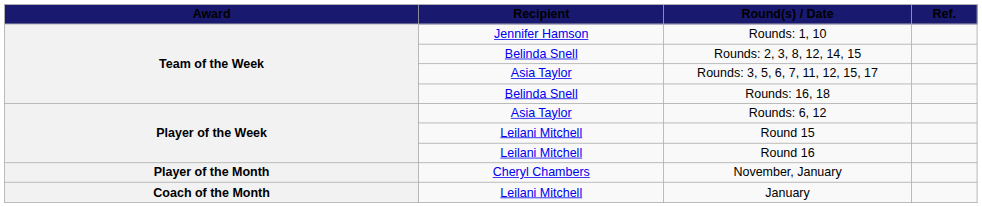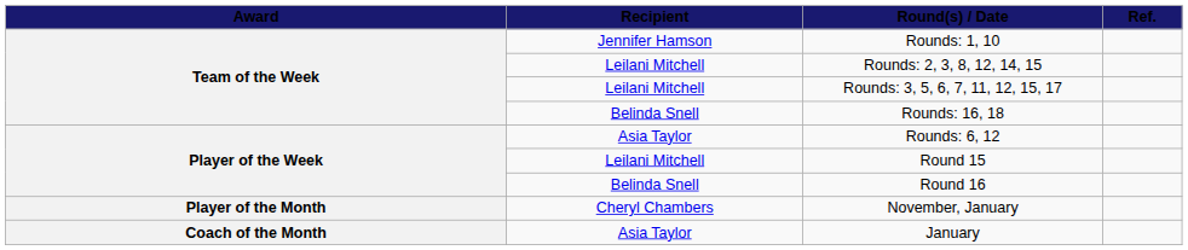Rounds: 2, 3, 8, 12, 14, 15 | Recipient: Belinda Snell -> Leilani Mitchell
Rounds: 3, 5, 6, 7, 11, 12, 15, 17 | Recipient: Asia Taylor -> Leilani Mitchell
Round 16 | Recipient: Leilani Mitchell -> Belinda Snell
January | Recipient: Leilani Mitchell -> Asia Taylor
